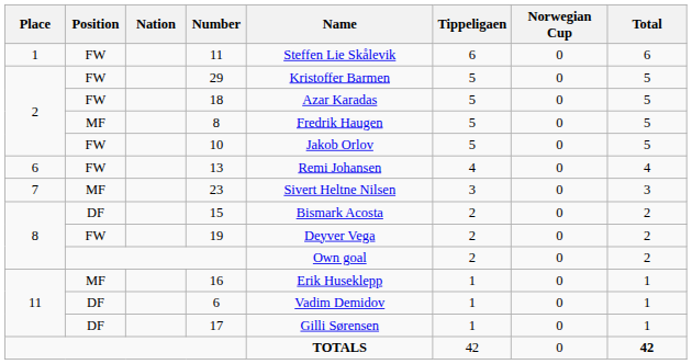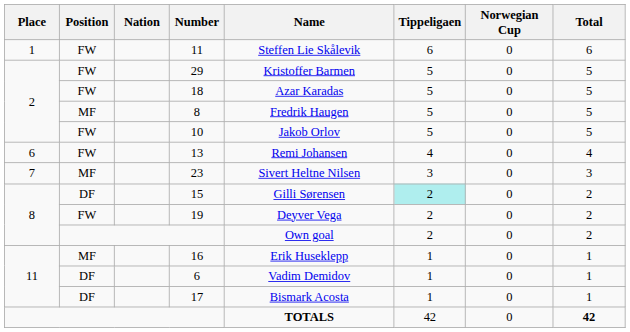15 | Name: Bismark Acosta -> Gilli Sørensen
15 | Tippeligaen: no background -> paleturquoise background
17 | Name: Gilli Sørensen -> Bismark Acosta
